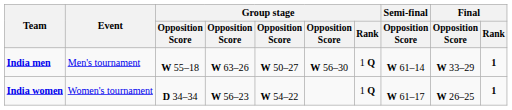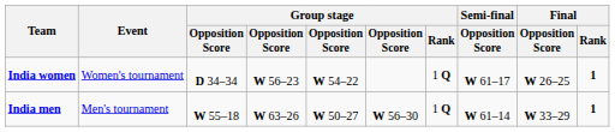rows swapped: India men <-> India women
